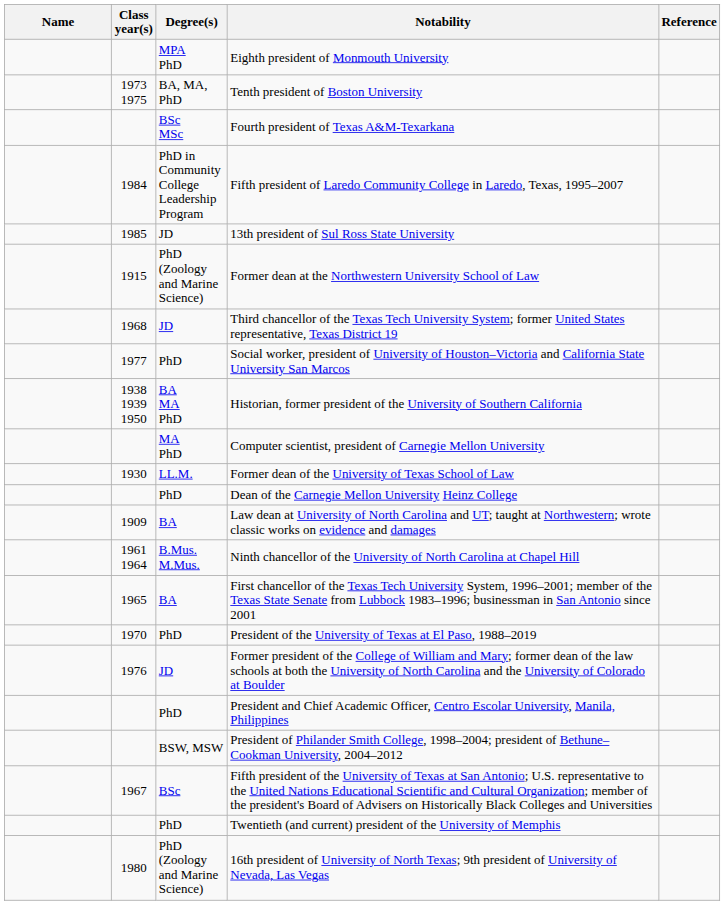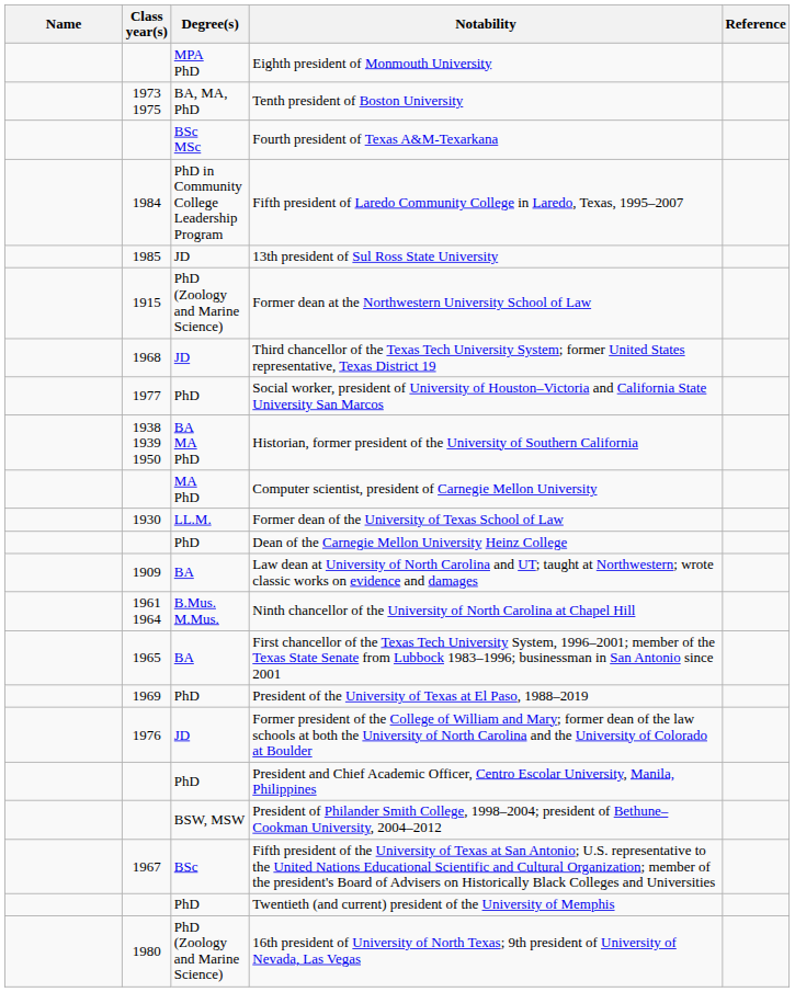President of the University of Texas at El Paso, 1988–2019 | Class year(s): 1970 -> 1969
